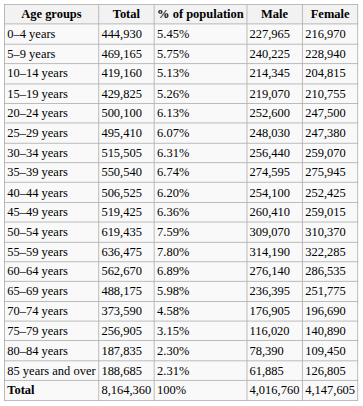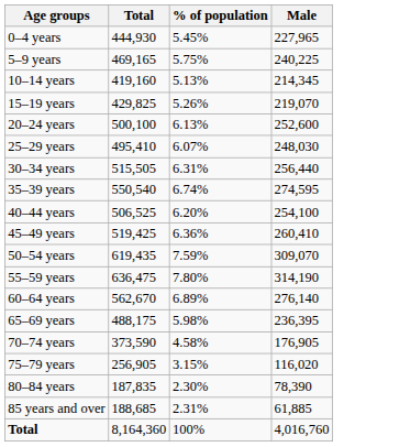- column: Female | 216,970 | 228,940 | 204,815 | 210,755 | 247,500 | 247,380 | 259,070 | 275,945 | 252,425 | 259,015 | 310,370 | 322,285 | 286,535 | 251,775 | 196,690 | 140,890 | 109,450 | 126,805 | 4,147,605
